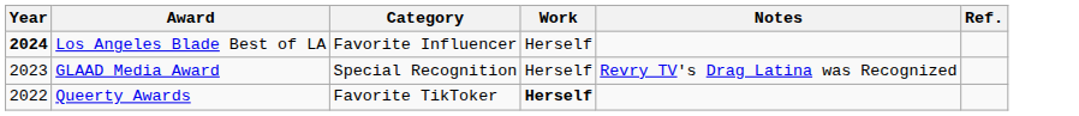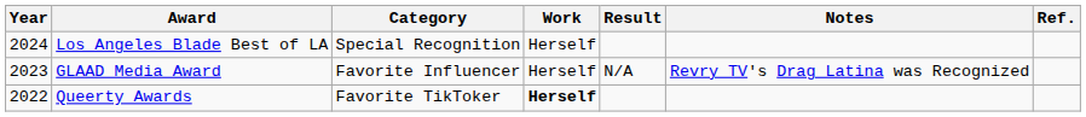+ column: Result | N/A
Los Angeles Blade Best of LA | Year: bold -> normal
Los Angeles Blade Best of LA | Category: Favorite Influencer -> Special Recognition
GLAAD Media Award | Category: Special Recognition -> Favorite Influencer
